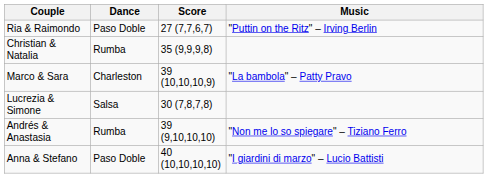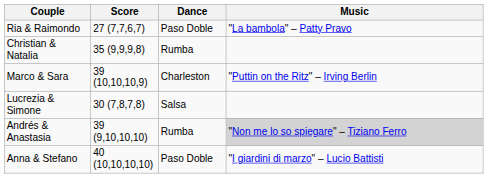columns swapped: Score <-> Dance
Ria & Raimondo | Music: "Puttin on the Ritz" – Irving Berlin -> "La bambola" – Patty Pravo
Marco & Sara | Music: "La bambola" – Patty Pravo -> "Puttin on the Ritz" – Irving Berlin
Andrés & Anastasia | Music: no background -> lightgrey background
